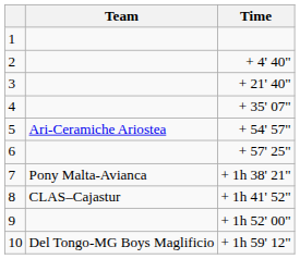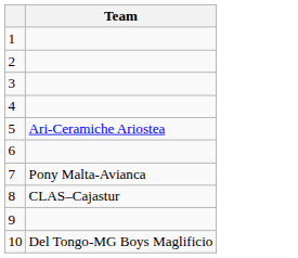- column: Time | + 4' 40" | + 21' 40" | + 35' 07" | + 54' 57" | + 57' 25" | + 1h 38' 21" | + 1h 41' 52" | + 1h 52' 00" | + 1h 59' 12"
